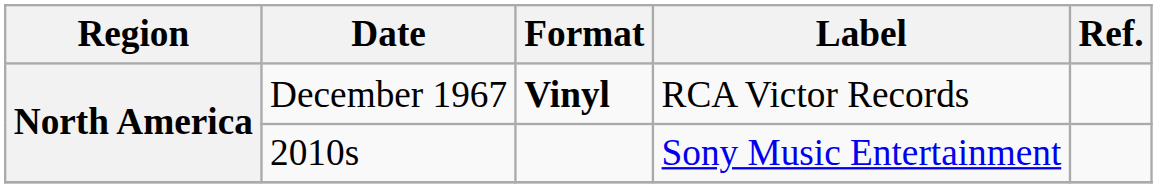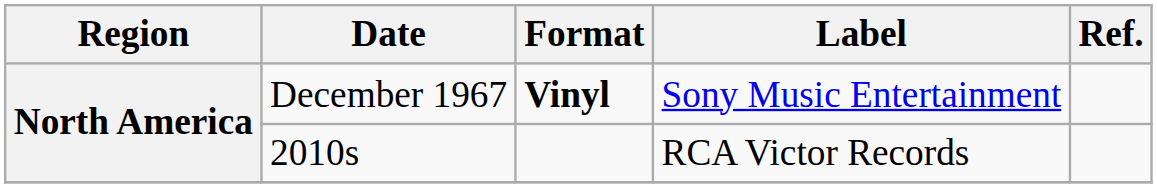December 1967 | Label: RCA Victor Records -> Sony Music Entertainment
2010s | Label: Sony Music Entertainment -> RCA Victor Records
